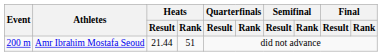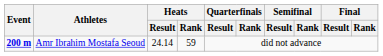Amr Ibrahim Mostafa Seoud | Event: normal -> bold
Amr Ibrahim Mostafa Seoud | Heats / Result: 21.44 -> 24.14
Amr Ibrahim Mostafa Seoud | Heats / Rank: 51 -> 59
